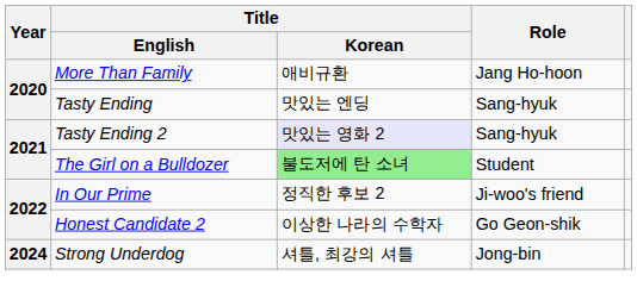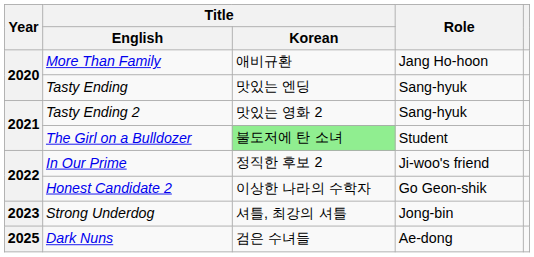Tasty Ending 2 | Title / Korean: lavender background -> no background
Strong Underdog | Year: 2024 -> 2023
+ row: 2025 | Dark Nuns | 검은 수녀들 | Ae-dong
